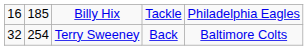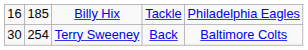Terry Sweeney | column 1: 32 -> 30
